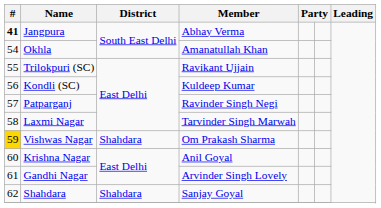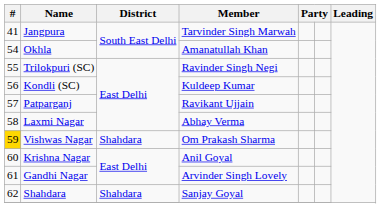Jangpura | #: bold -> normal
Jangpura | Member: Abhay Verma -> Tarvinder Singh Marwah
Trilokpuri (SC) | Member: Ravikant Ujjain -> Ravinder Singh Negi
Patparganj | Member: Ravinder Singh Negi -> Ravikant Ujjain
Laxmi Nagar | Member: Tarvinder Singh Marwah -> Abhay Verma
